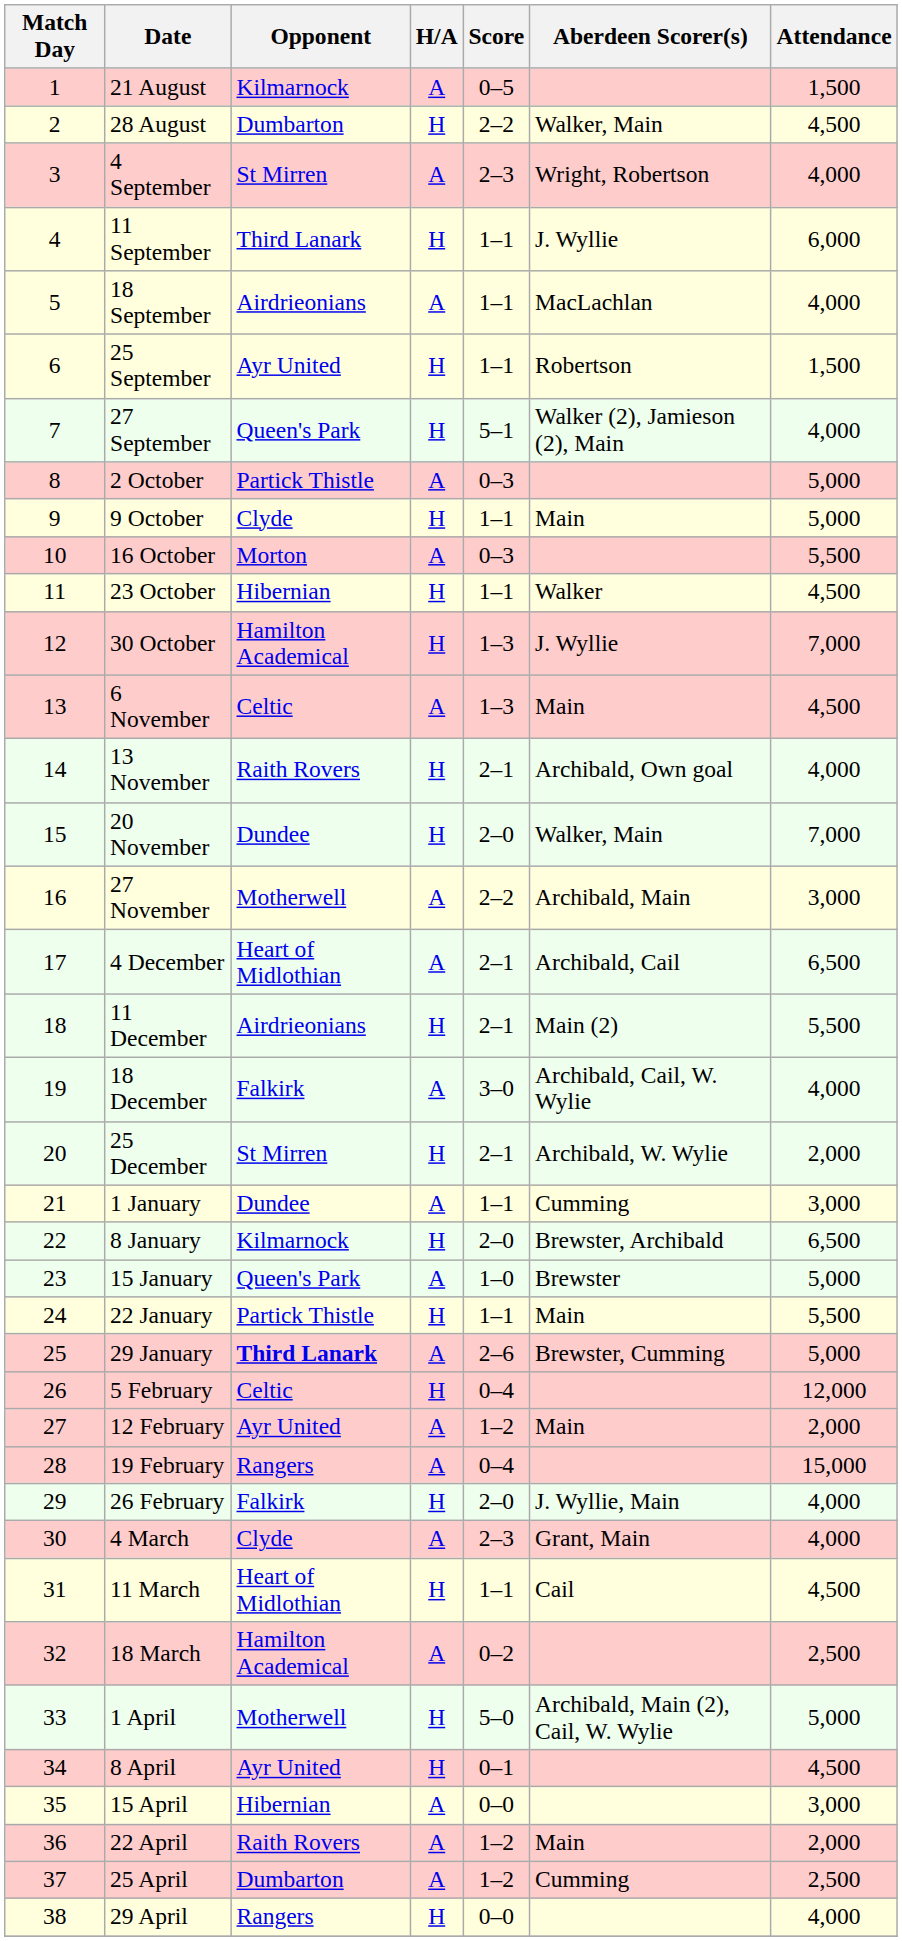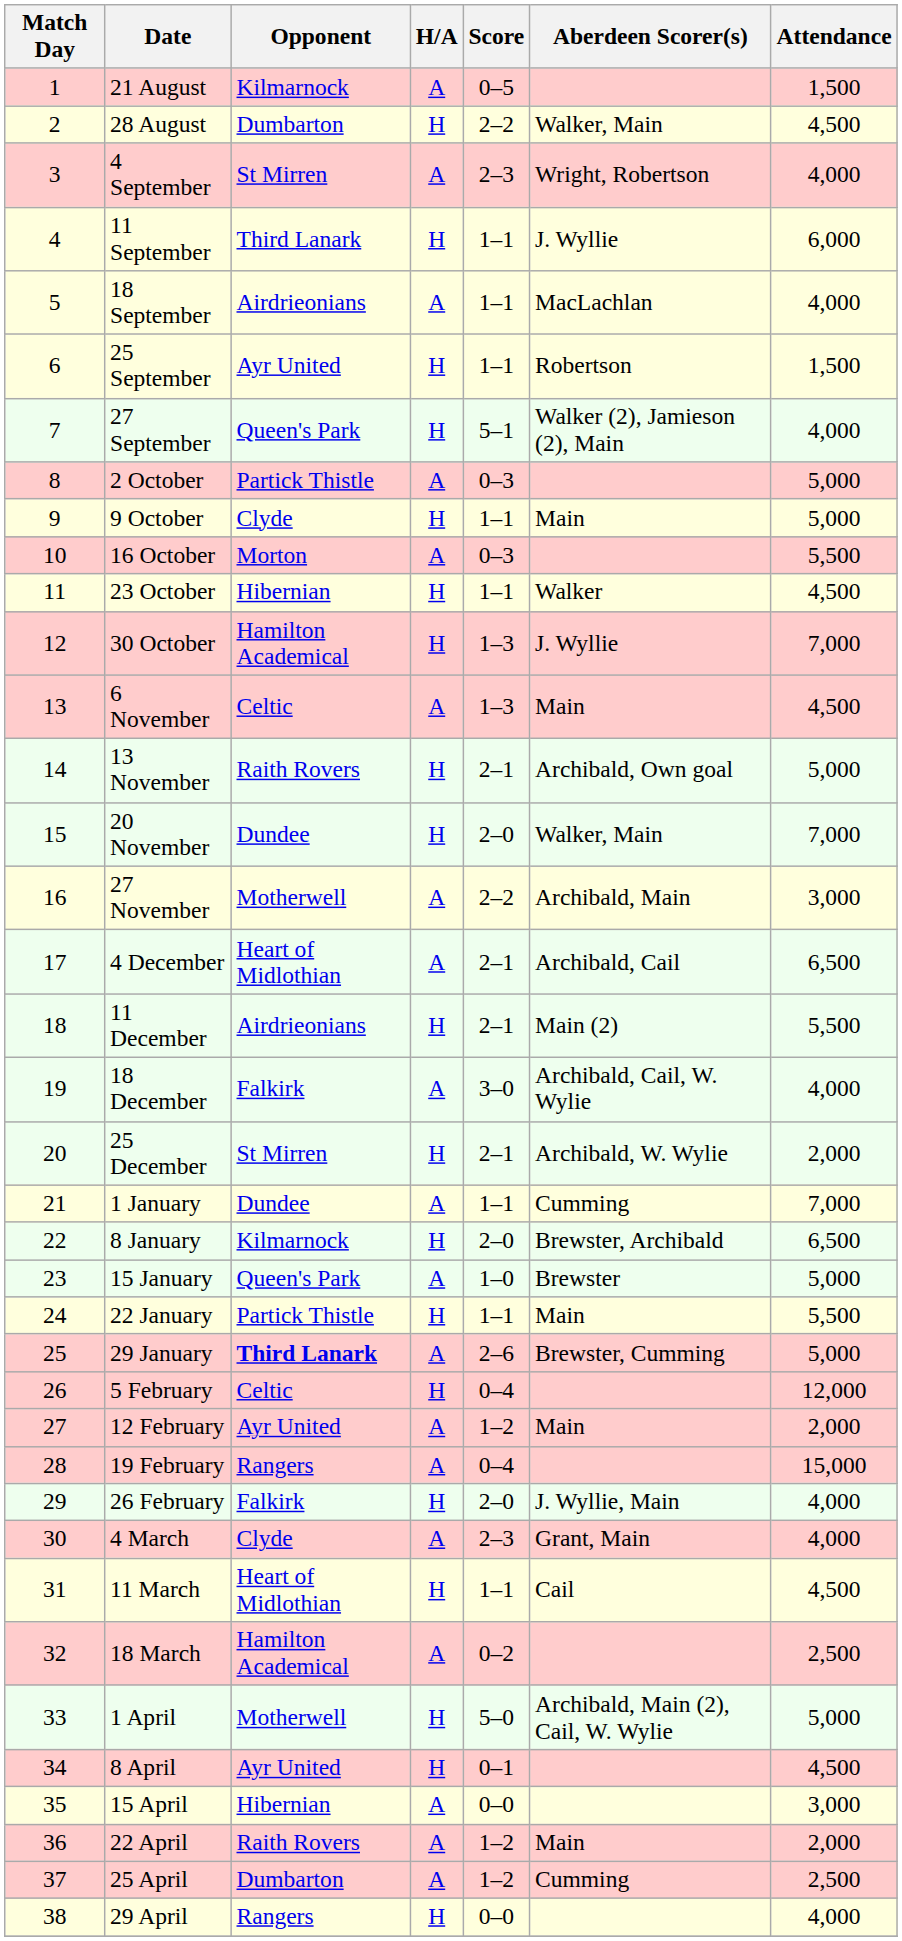13 November | Attendance: 4,000 -> 5,000
1 January | Attendance: 3,000 -> 7,000
